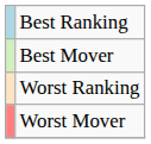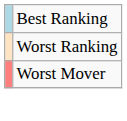- row: Best Mover
